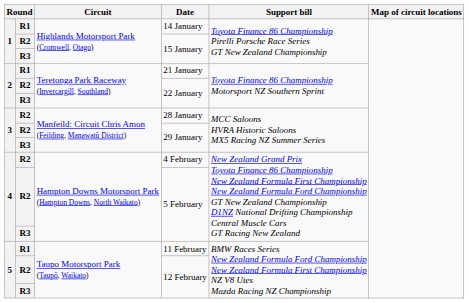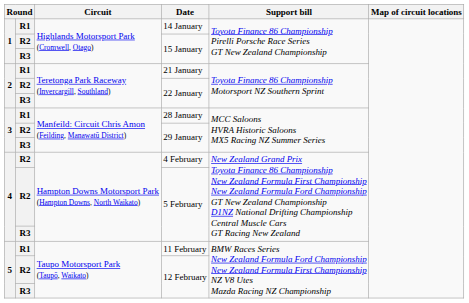28 January | column 2: R2 -> R1
